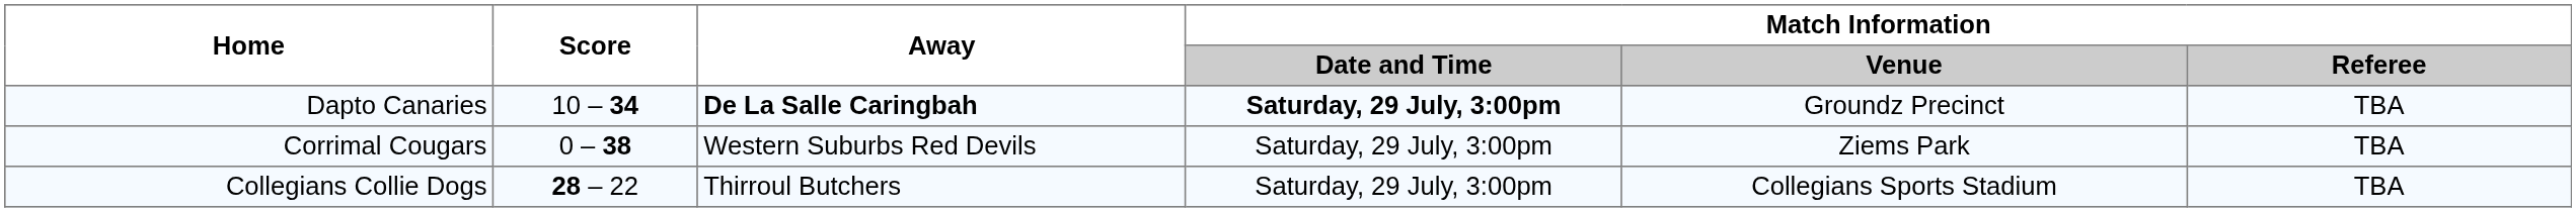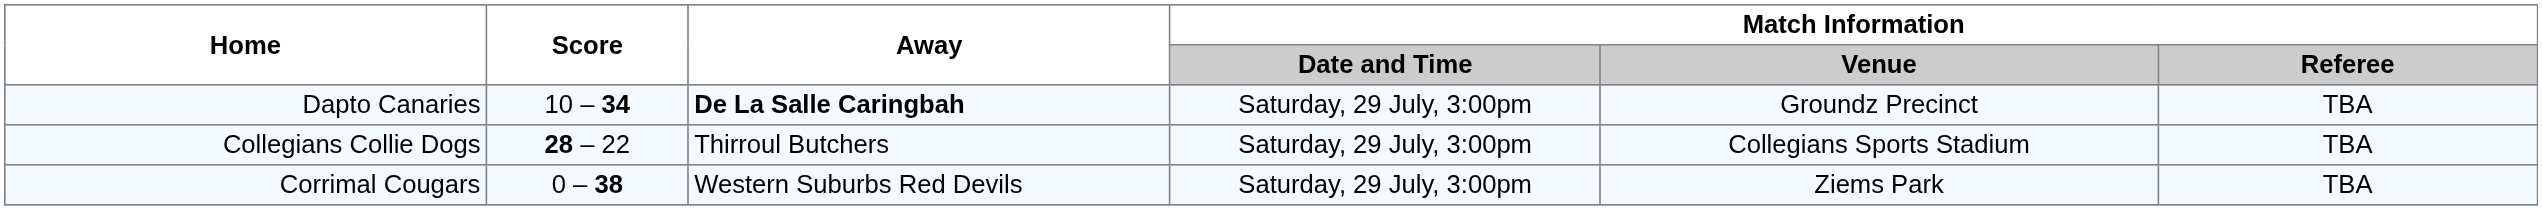Dapto Canaries | Match Information / Date and Time: bold -> normal
rows swapped: Corrimal Cougars <-> Collegians Collie Dogs
